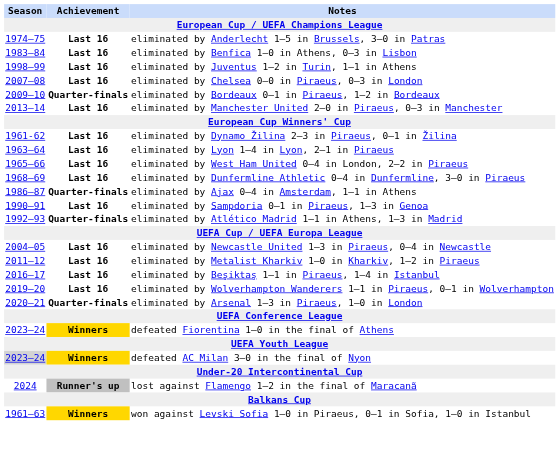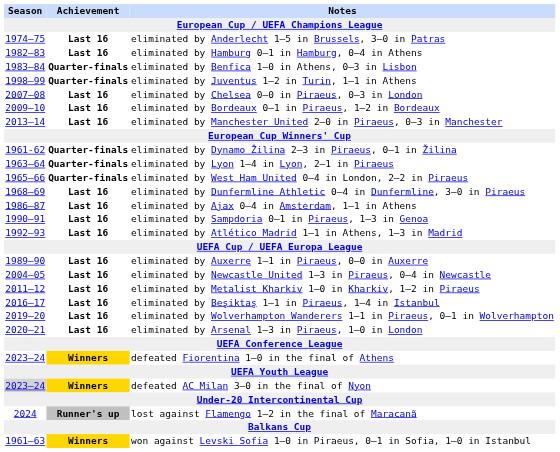+ row: 1982–83 | Last 16 | eliminated by Hamburg 0–1 in Hamburg, 0–4 in Athens
eliminated by Benfica 1–0 in Athens, 0–3 in Lisbon | Achievement: Last 16 -> Quarter-finals
eliminated by Juventus 1–2 in Turin, 1–1 in Athens | Achievement: Last 16 -> Quarter-finals
eliminated by Bordeaux 0–1 in Piraeus, 1–2 in Bordeaux | Achievement: Quarter-finals -> Last 16
eliminated by Dynamo Žilina 2–3 in Piraeus, 0–1 in Žilina | Achievement: Last 16 -> Quarter-finals
eliminated by Lyon 1–4 in Lyon, 2–1 in Piraeus | Achievement: Last 16 -> Quarter-finals
eliminated by West Ham United 0–4 in London, 2–2 in Piraeus | Achievement: Last 16 -> Quarter-finals
eliminated by Ajax 0–4 in Amsterdam, 1–1 in Athens | Achievement: Quarter-finals -> Last 16
eliminated by Atlético Madrid 1–1 in Athens, 1–3 in Madrid | Achievement: Quarter-finals -> Last 16
+ row: 1989–90 | Last 16 | eliminated by Auxerre 1–1 in Piraeus, 0–0 in Auxerre
eliminated by Arsenal 1–3 in Piraeus, 1–0 in London | Achievement: Quarter-finals -> Last 16
